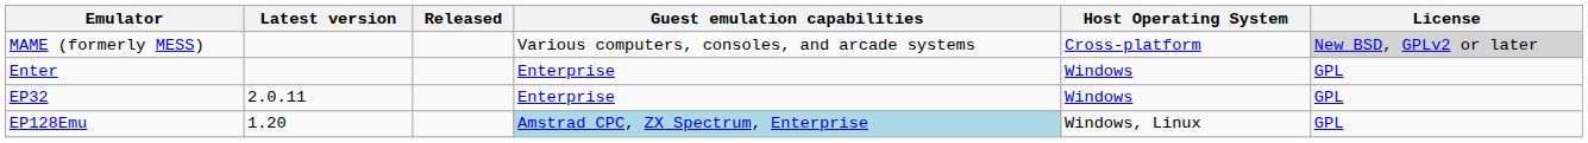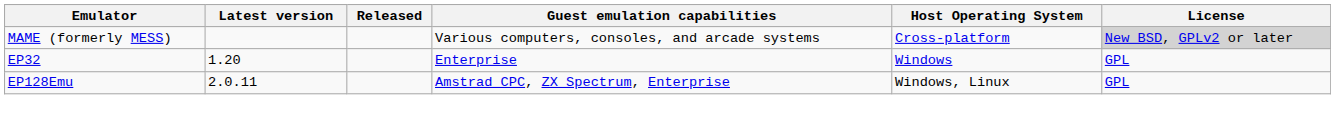- row: Enter | Enterprise | Windows | GPL
EP32 | Latest version: 2.0.11 -> 1.20
EP128Emu | Latest version: 1.20 -> 2.0.11
EP128Emu | Guest emulation capabilities: lightblue background -> no background
